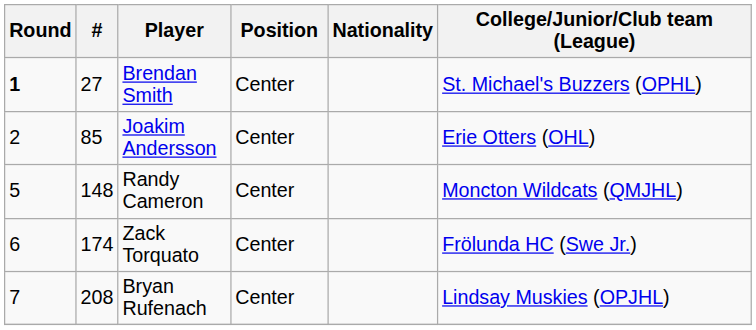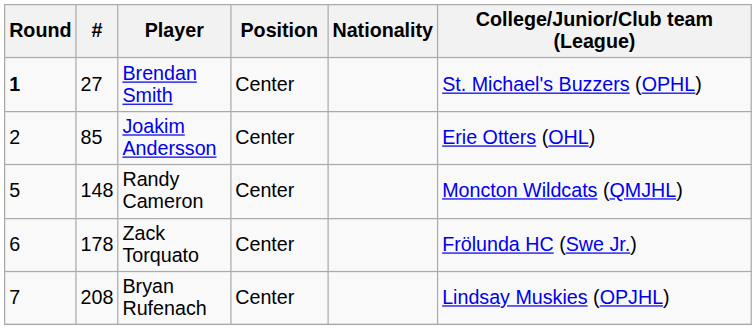Zack Torquato | #: 174 -> 178
